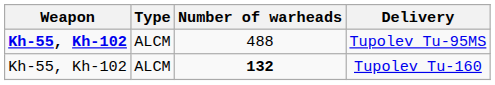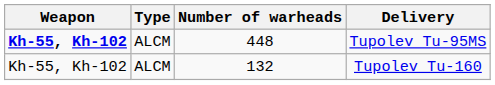Tupolev Tu-95MS | Number of warheads: 488 -> 448
Tupolev Tu-160 | Number of warheads: bold -> normal
